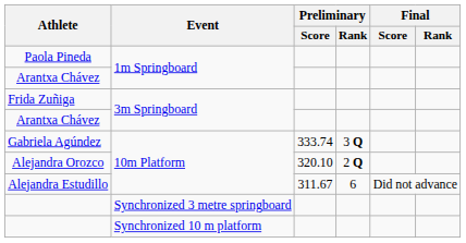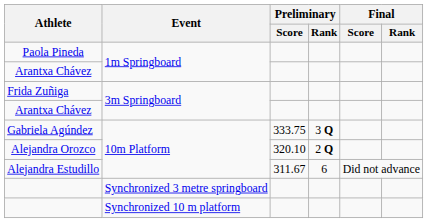Gabriela Agúndez | Preliminary / Score: 333.74 -> 333.75
